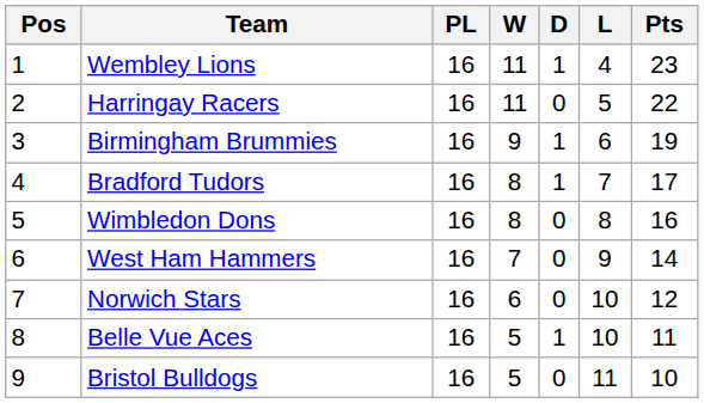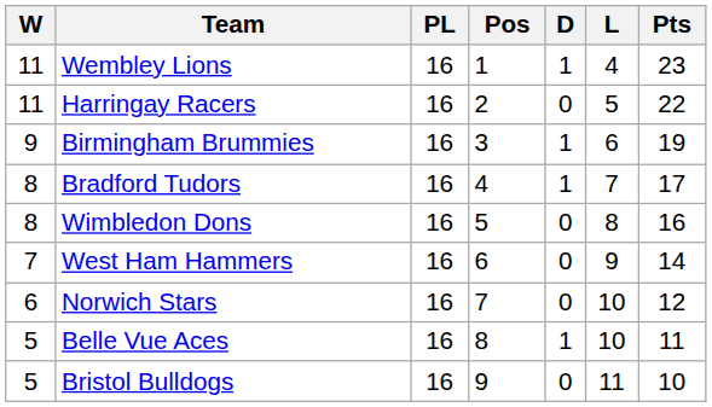columns swapped: Pos <-> W
